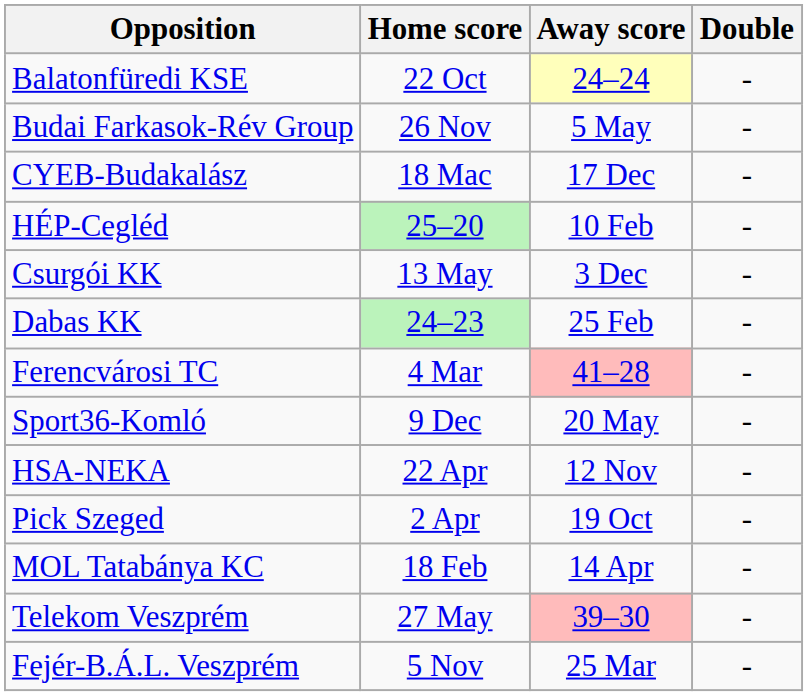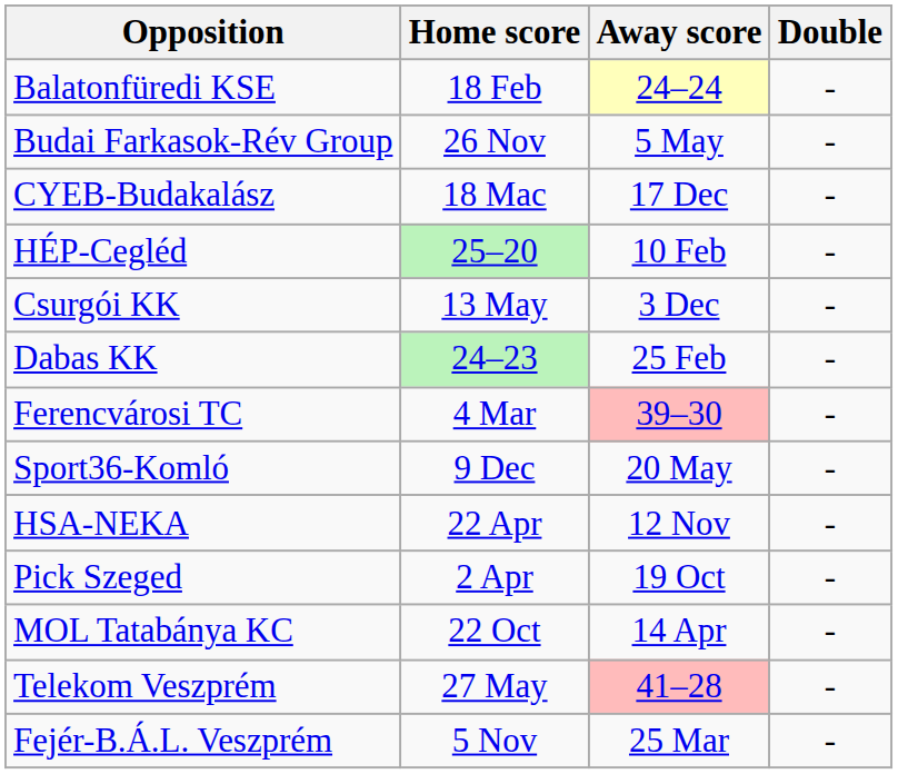Balatonfüredi KSE | Home score: 22 Oct -> 18 Feb
Ferencvárosi TC | Away score: 41–28 -> 39–30
MOL Tatabánya KC | Home score: 18 Feb -> 22 Oct
Telekom Veszprém | Away score: 39–30 -> 41–28
